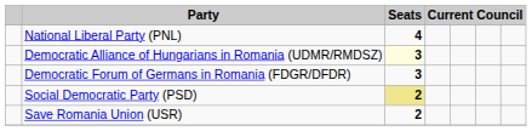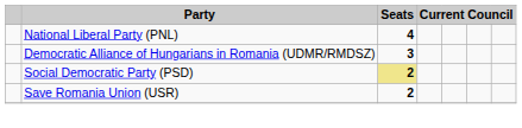Democratic Alliance of Hungarians in Romania (UDMR/RMDSZ) | Seats: lightyellow background -> no background
- row: Democratic Forum of Germans in Romania (FDGR/DFDR) | 3
